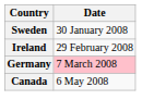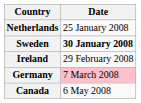+ row: Netherlands | 25 January 2008
Sweden | Date: normal -> bold
